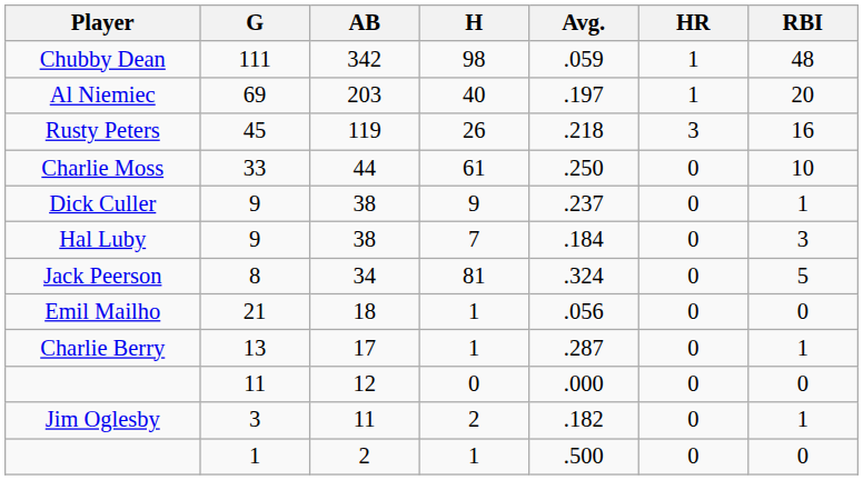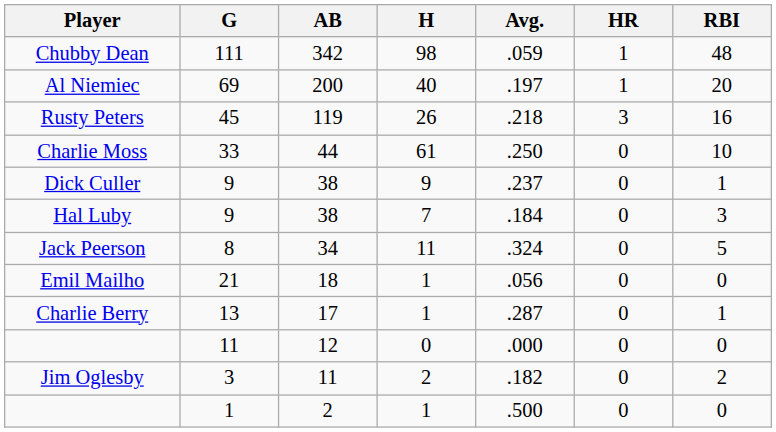Al Niemiec | AB: 203 -> 200
Jack Peerson | H: 81 -> 11
Jim Oglesby | RBI: 1 -> 2
